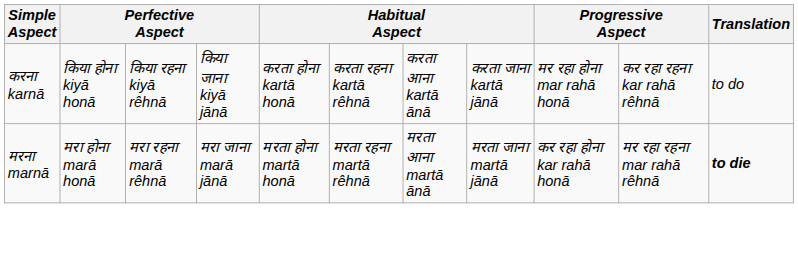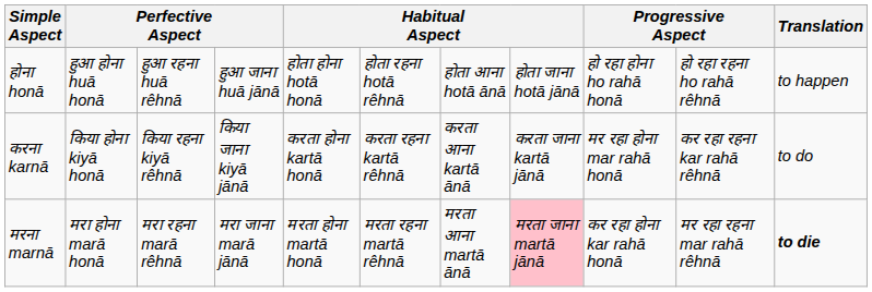+ row: होना honā | हुआ होना huā honā | हुआ रहना huā rêhnā | हुआ जाना huā jānā | होता होना hotā honā | होता रहना hotā rêhnā | होता आना hotā ānā | होता जाना hotā jānā | हो रहा होना ho rahā honā | हो रहा रहना ho rahā rêhnā | to happen
मरना marnā | column 8: no background -> pink background
